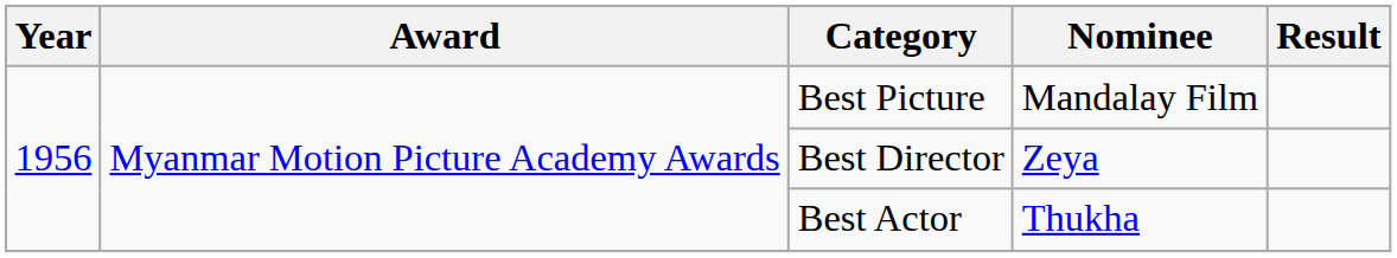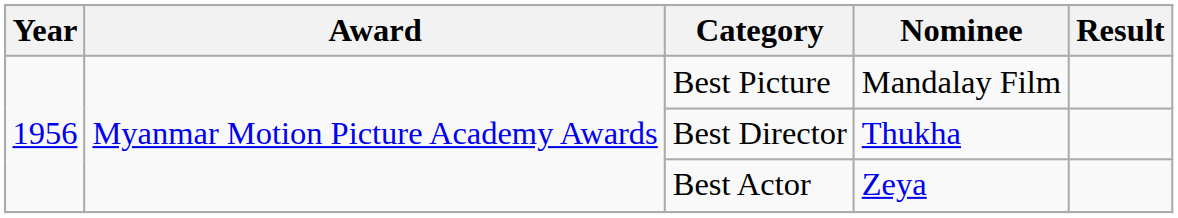Best Director | Nominee: Zeya -> Thukha
Best Actor | Nominee: Thukha -> Zeya
